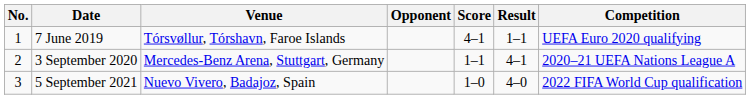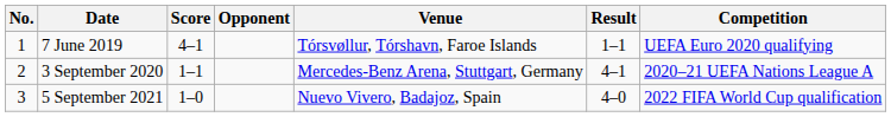columns swapped: Venue <-> Score
